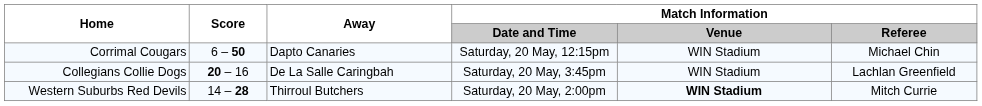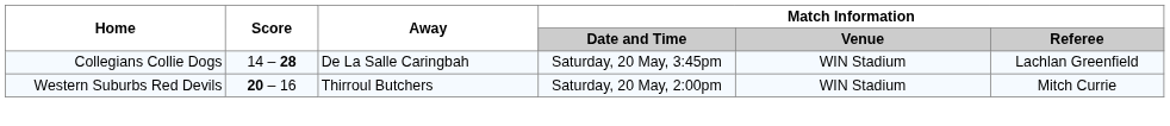- row: Corrimal Cougars | 6 – 50 | Dapto Canaries | Saturday, 20 May, 12:15pm | WIN Stadium | Michael Chin
Collegians Collie Dogs | Score: 20 – 16 -> 14 – 28
Western Suburbs Red Devils | Score: 14 – 28 -> 20 – 16
Western Suburbs Red Devils | Match Information / Venue: bold -> normal
